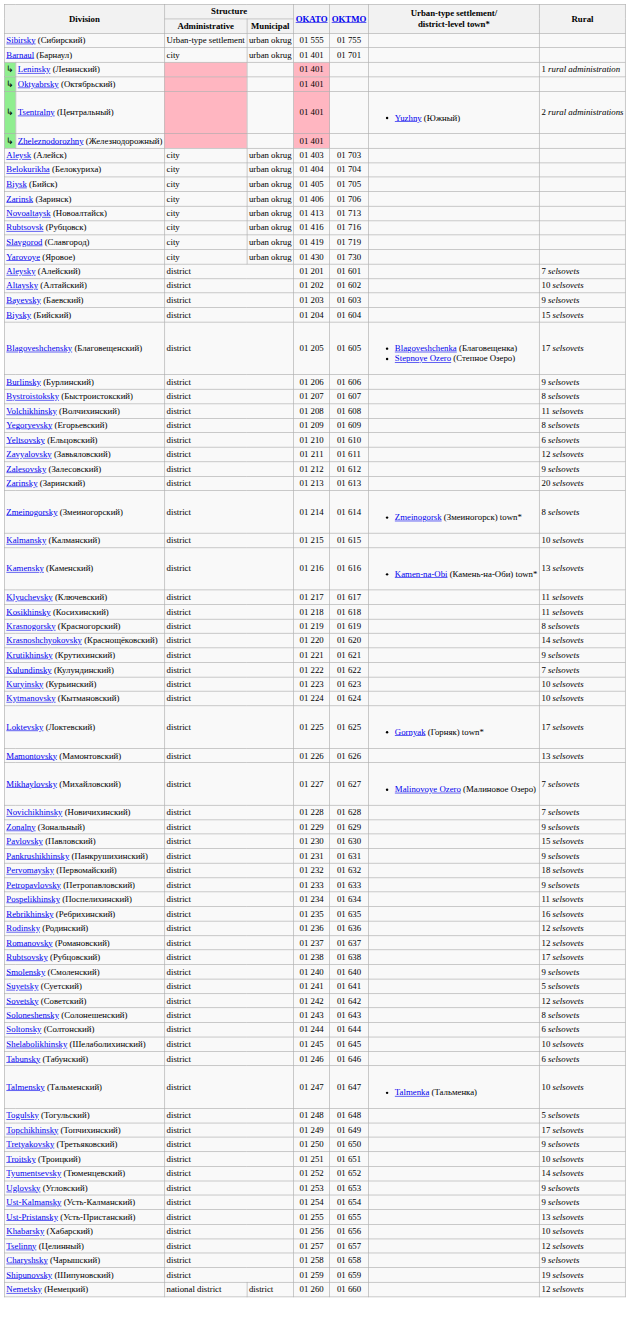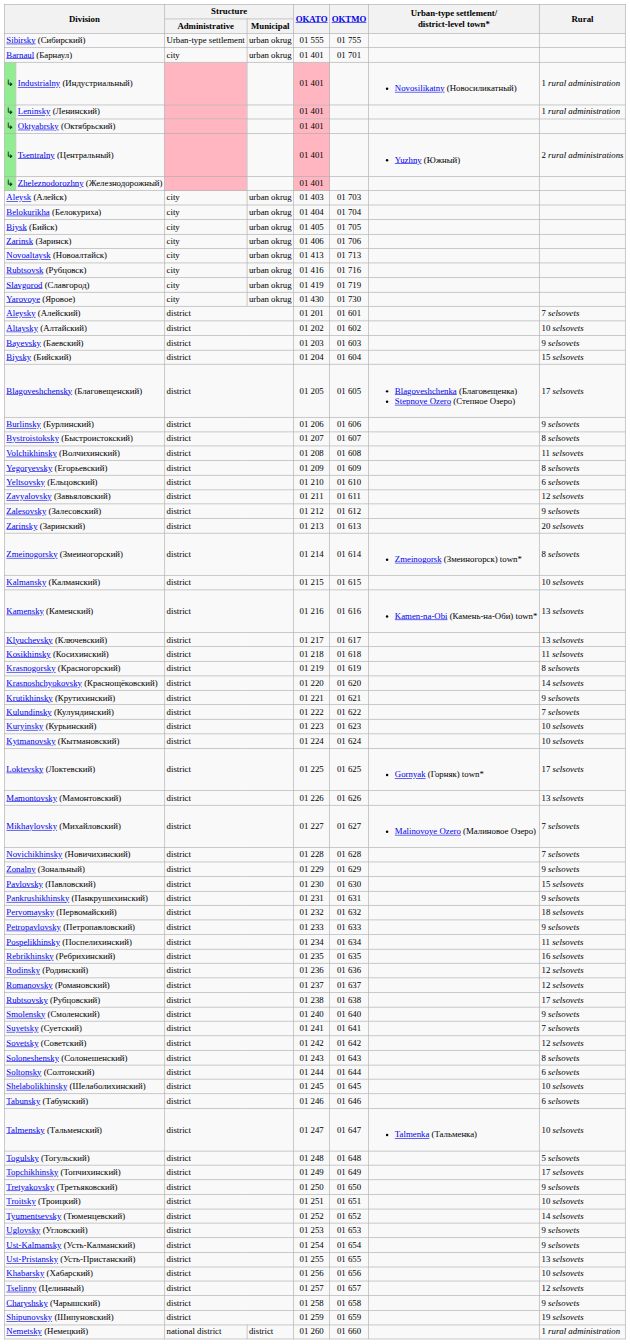+ row: ↳ | Industrialny (Индустриальный) | 01 401 | Novosilikatny (Новосиликатный) | 1 rural administration
Klyuchevsky (Ключевский) | Rural: 11 selsovets -> 13 selsovets
Suyetsky (Суетский) | Rural: 5 selsovets -> 7 selsovets
Nemetsky (Немецкий) | Rural: 12 selsovets -> 1 rural administration
